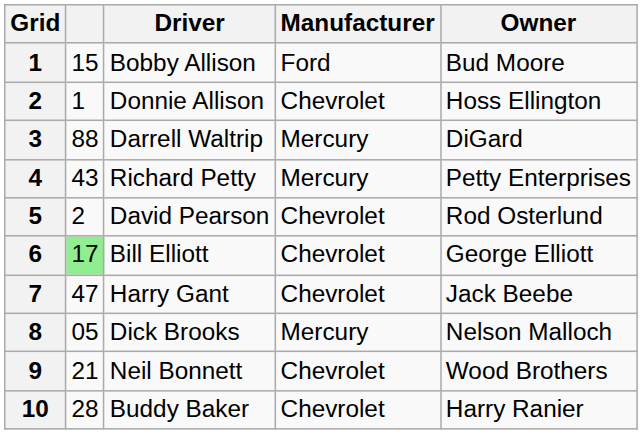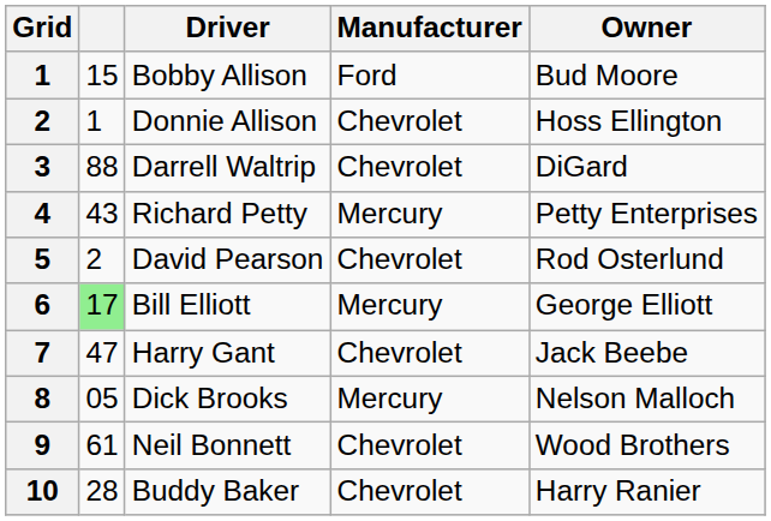Darrell Waltrip | Manufacturer: Mercury -> Chevrolet
Bill Elliott | Manufacturer: Chevrolet -> Mercury
Neil Bonnett | column 2: 21 -> 61
